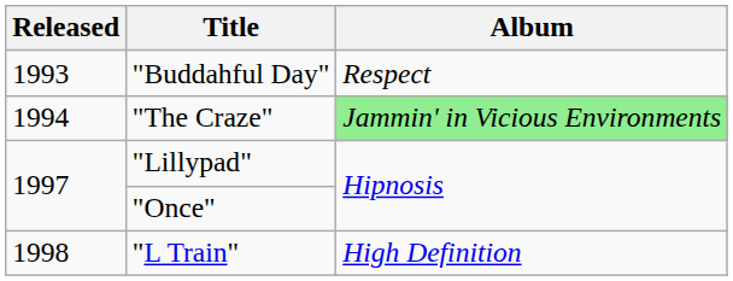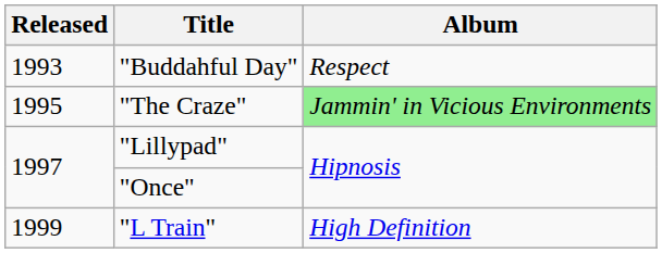"The Craze" | Released: 1994 -> 1995
"L Train" | Released: 1998 -> 1999
